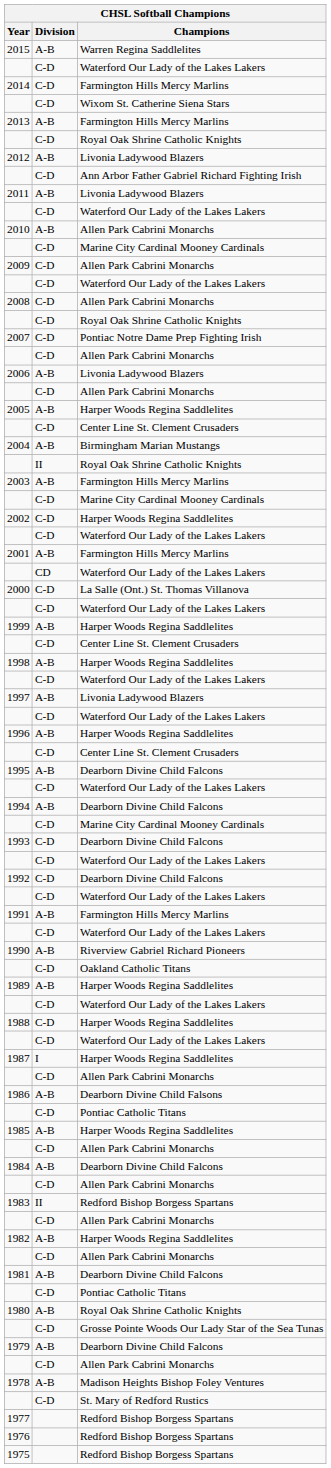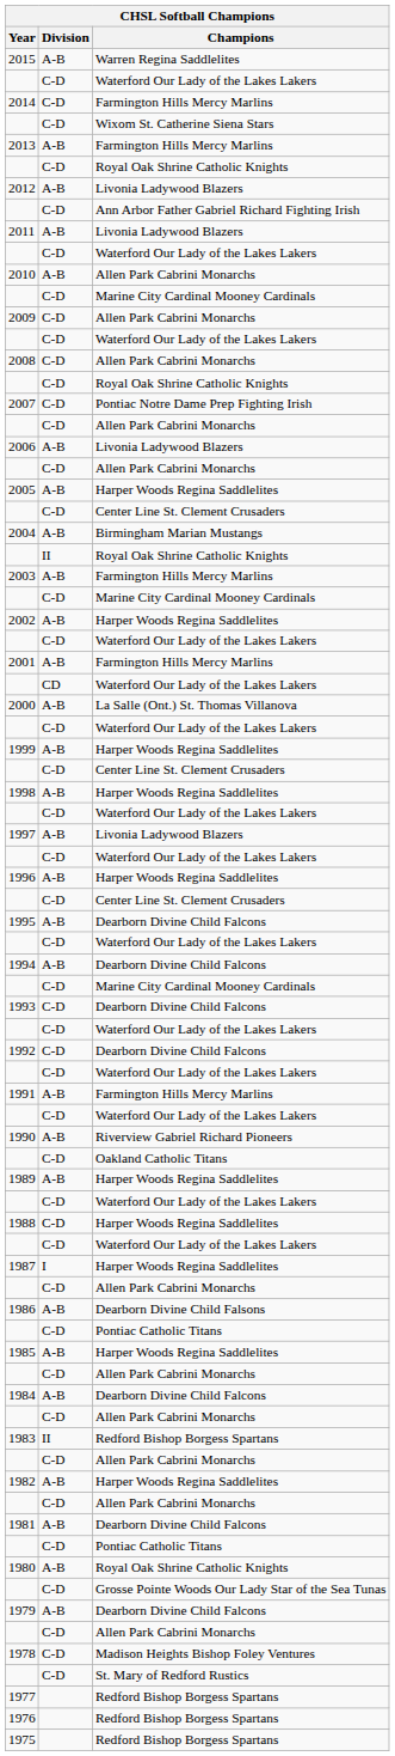2002 | Division: C-D -> A-B
2000 | Division: C-D -> A-B
1978 | Division: A-B -> C-D
